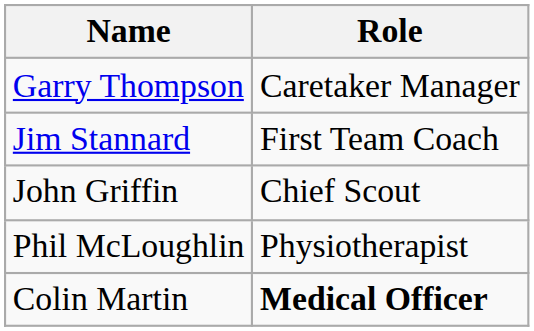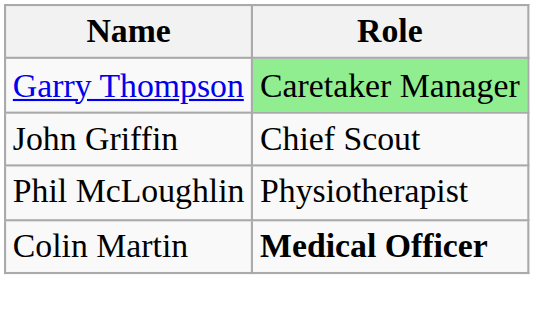Garry Thompson | Role: no background -> lightgreen background
- row: Jim Stannard | First Team Coach
